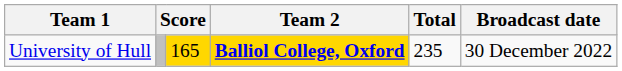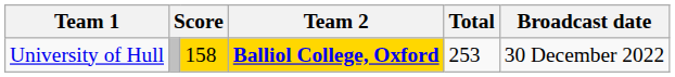University of Hull | column 3: 165 -> 158
University of Hull | Total: 235 -> 253
